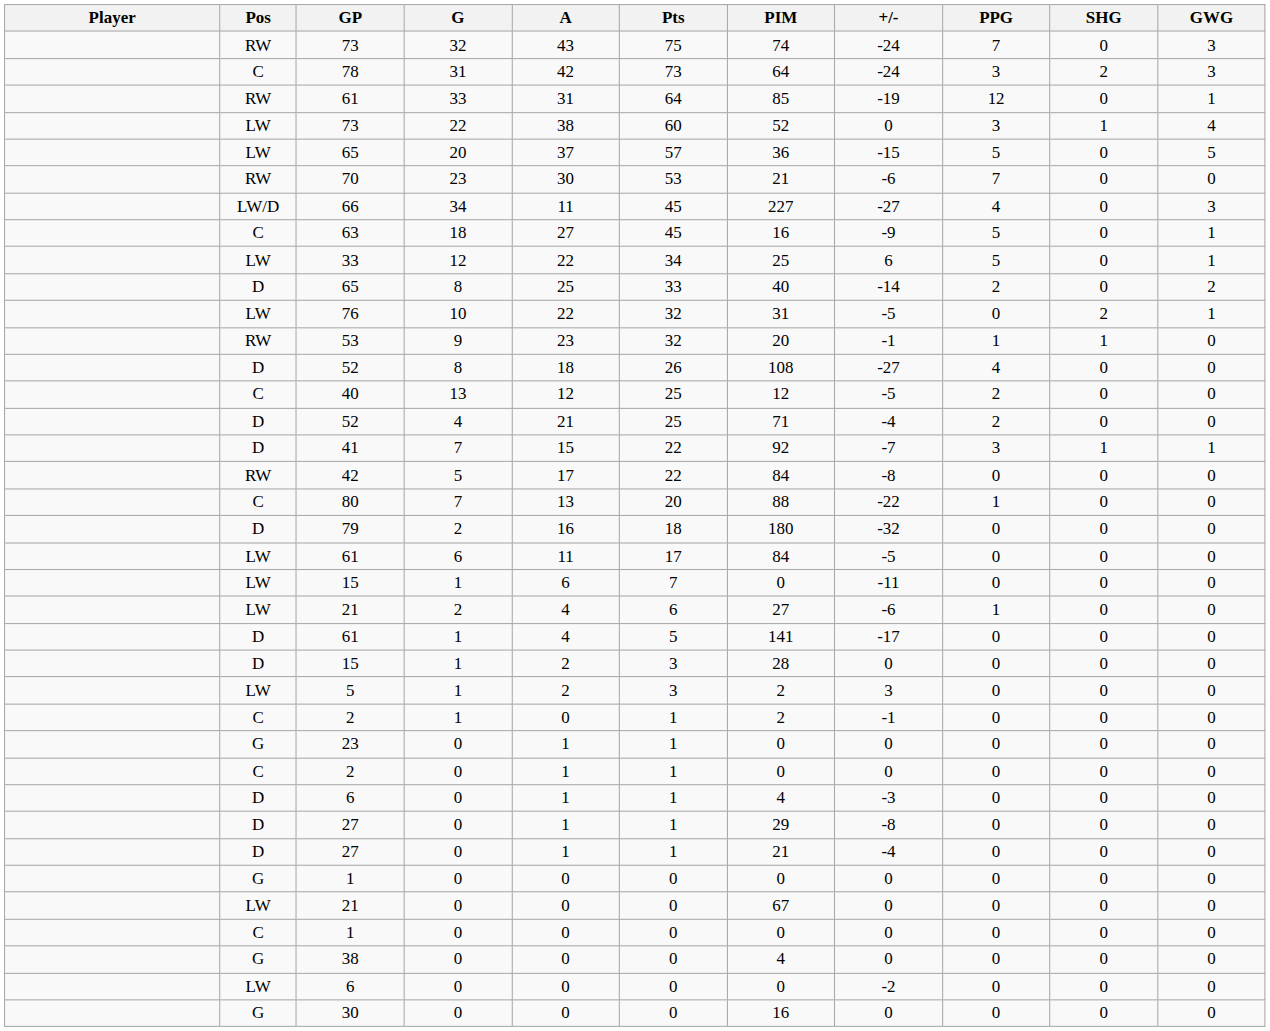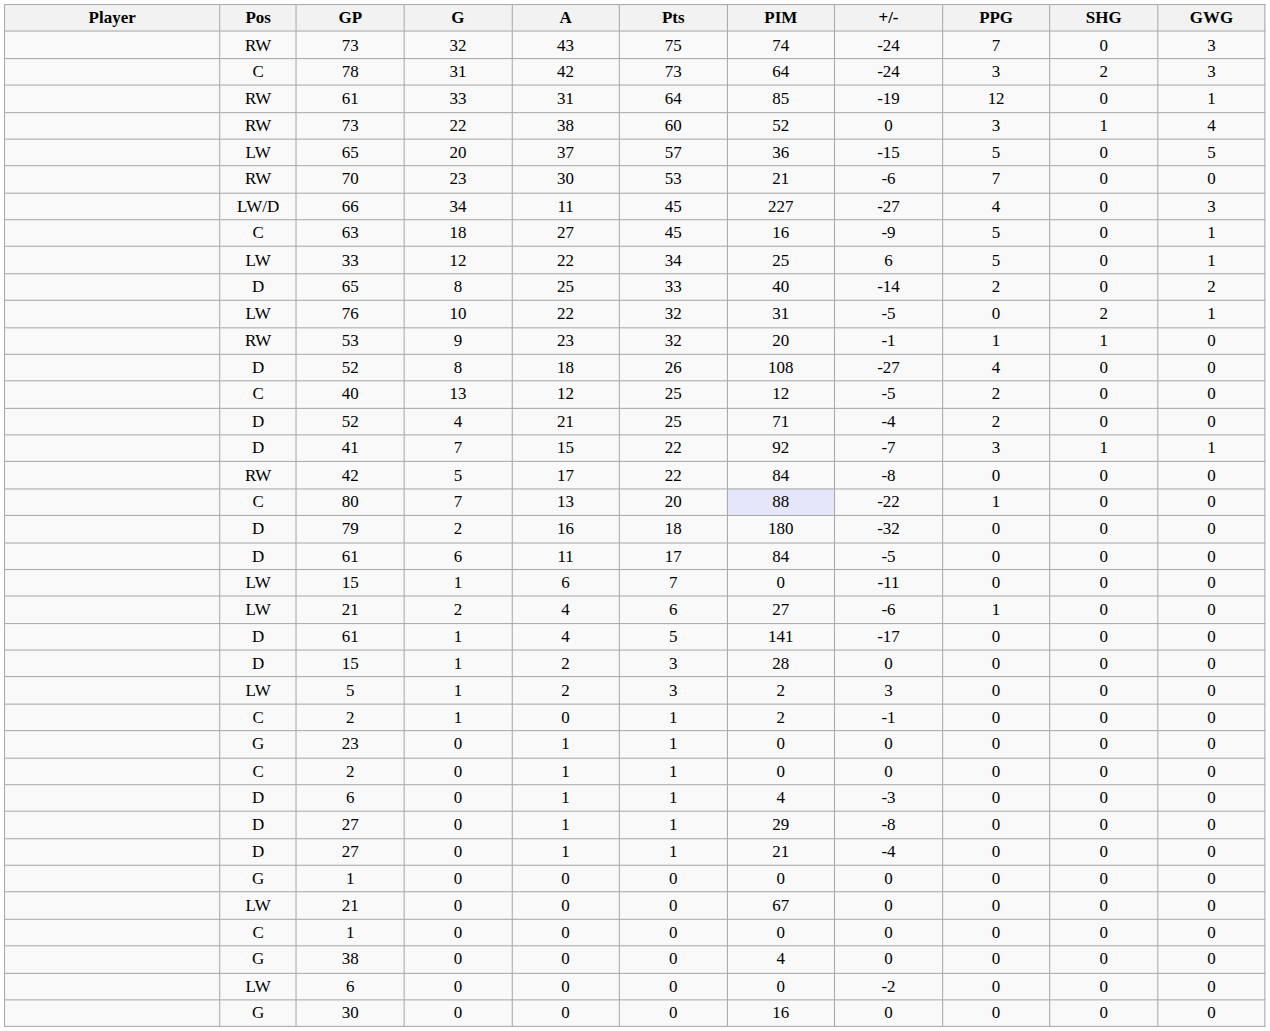73 / 22 | Pos: LW -> RW
80 | PIM: no background -> lavender background
61 / 6 | Pos: LW -> D
